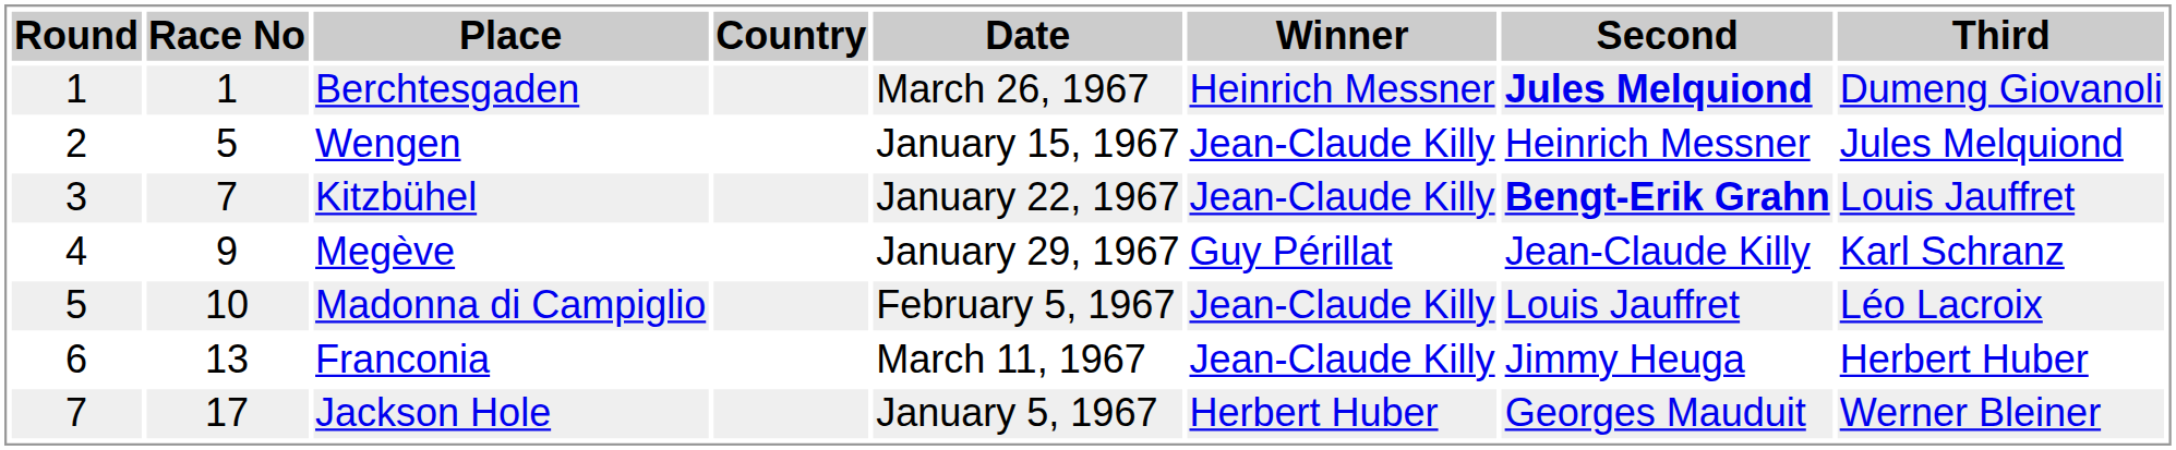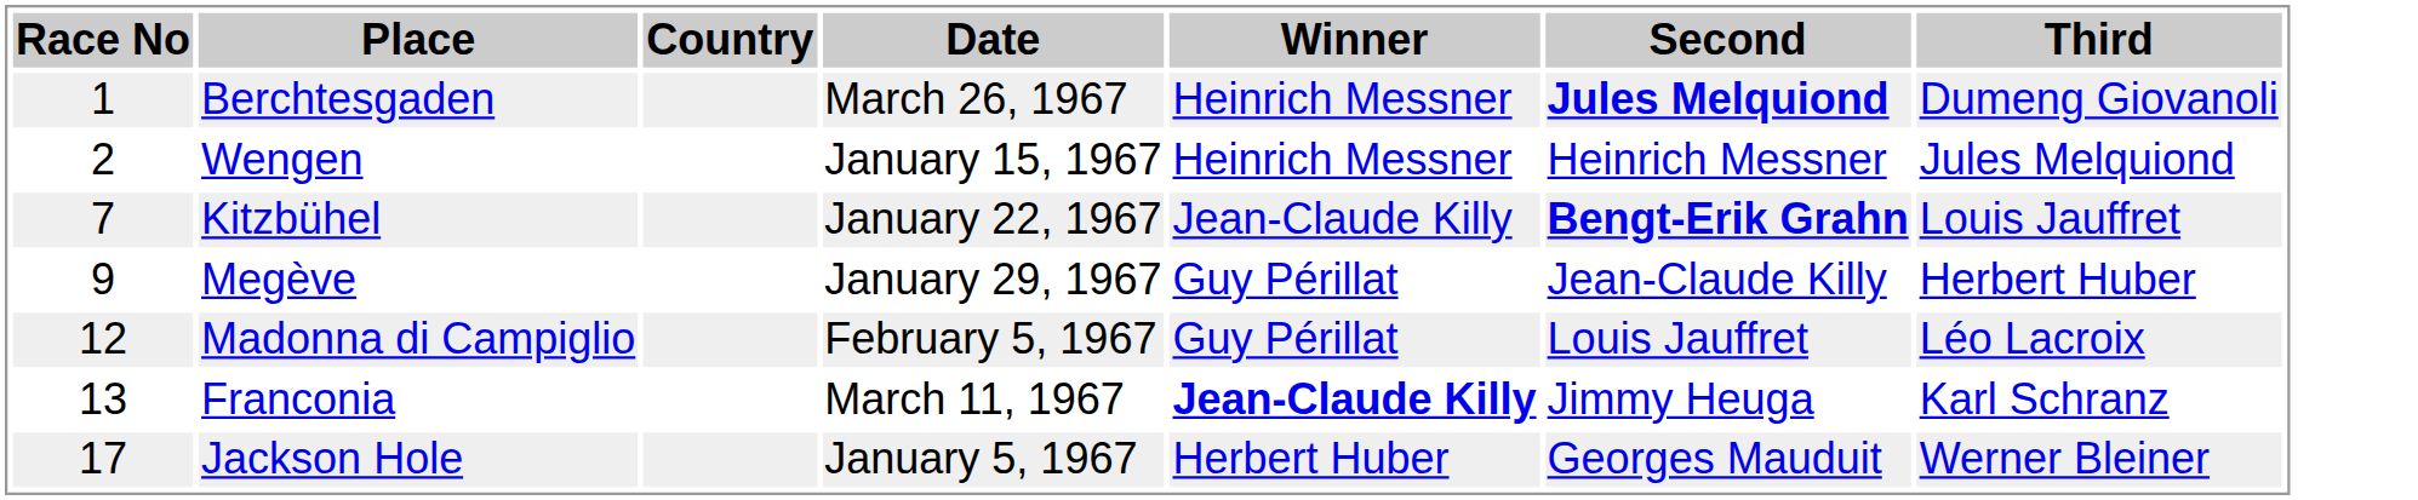- column: Round | 1 | 2 | 3 | 4 | 5 | 6 | 7
Wengen | Race No: 5 -> 2
Wengen | Winner: Jean-Claude Killy -> Heinrich Messner
Megève | Third: Karl Schranz -> Herbert Huber
Madonna di Campiglio | Race No: 10 -> 12
Madonna di Campiglio | Winner: Jean-Claude Killy -> Guy Périllat
Franconia | Winner: normal -> bold
Franconia | Third: Herbert Huber -> Karl Schranz
